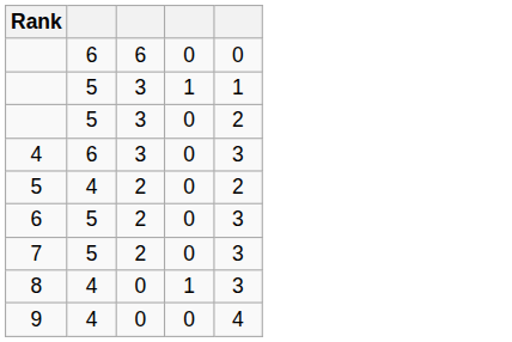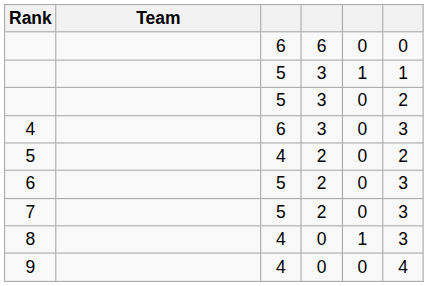+ column: Team
